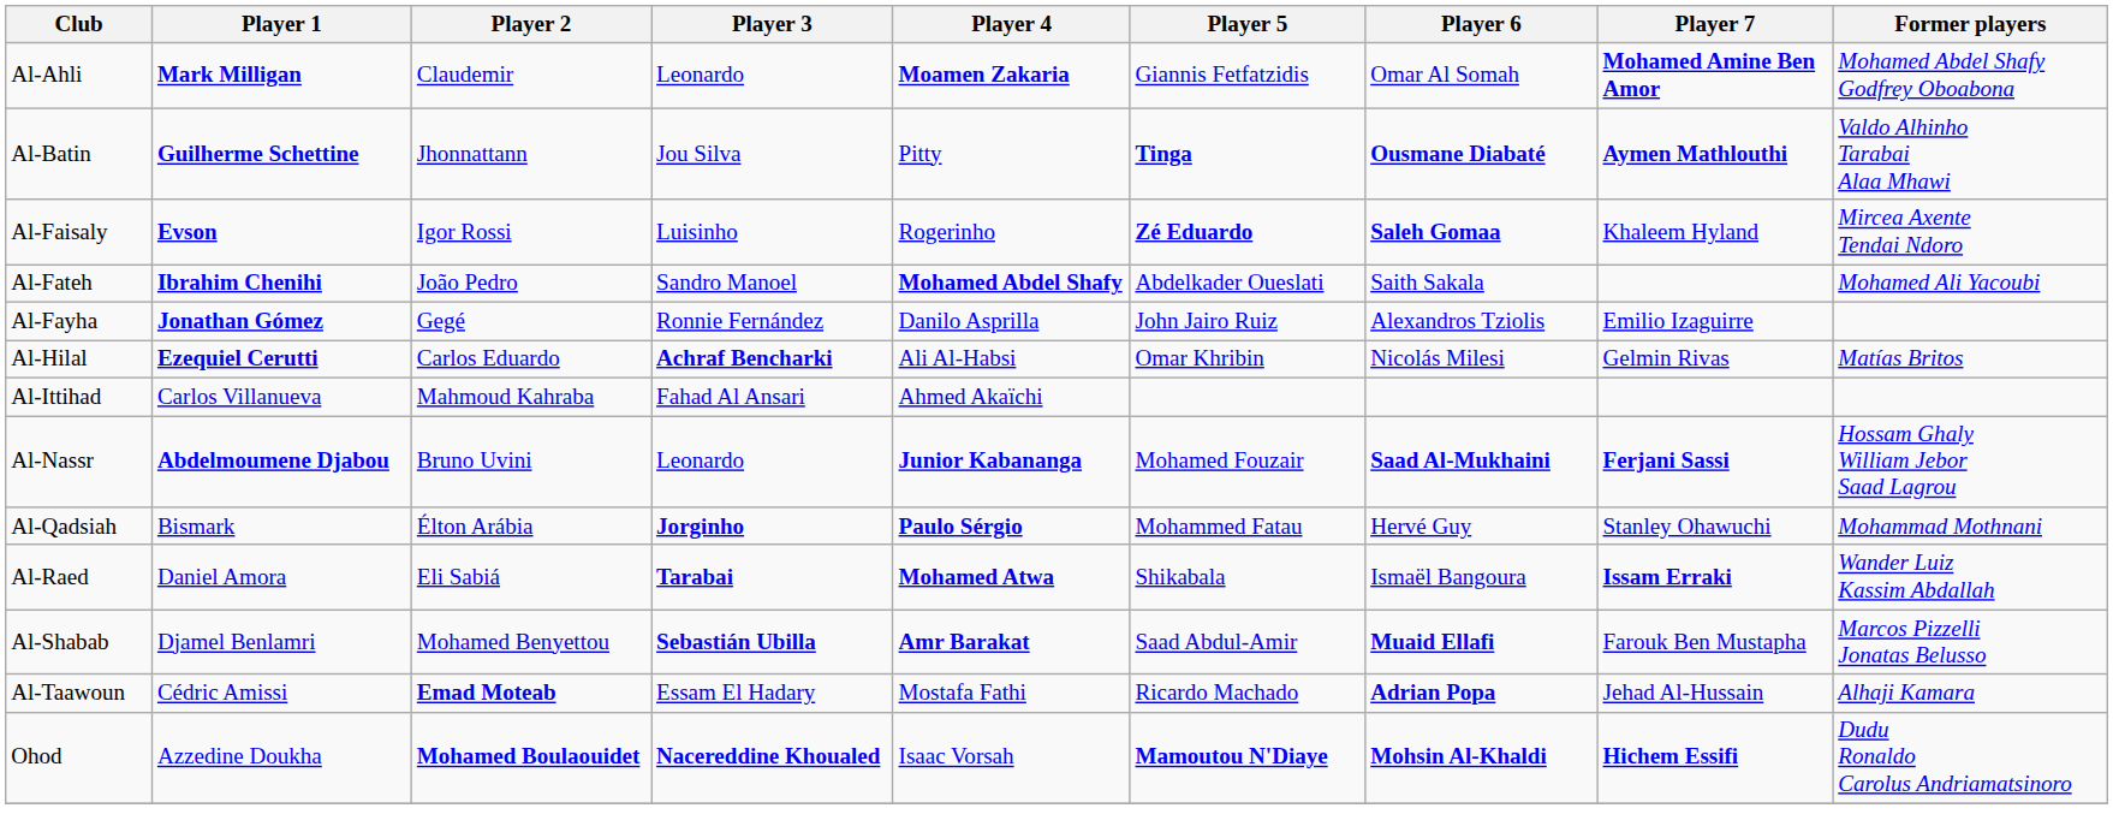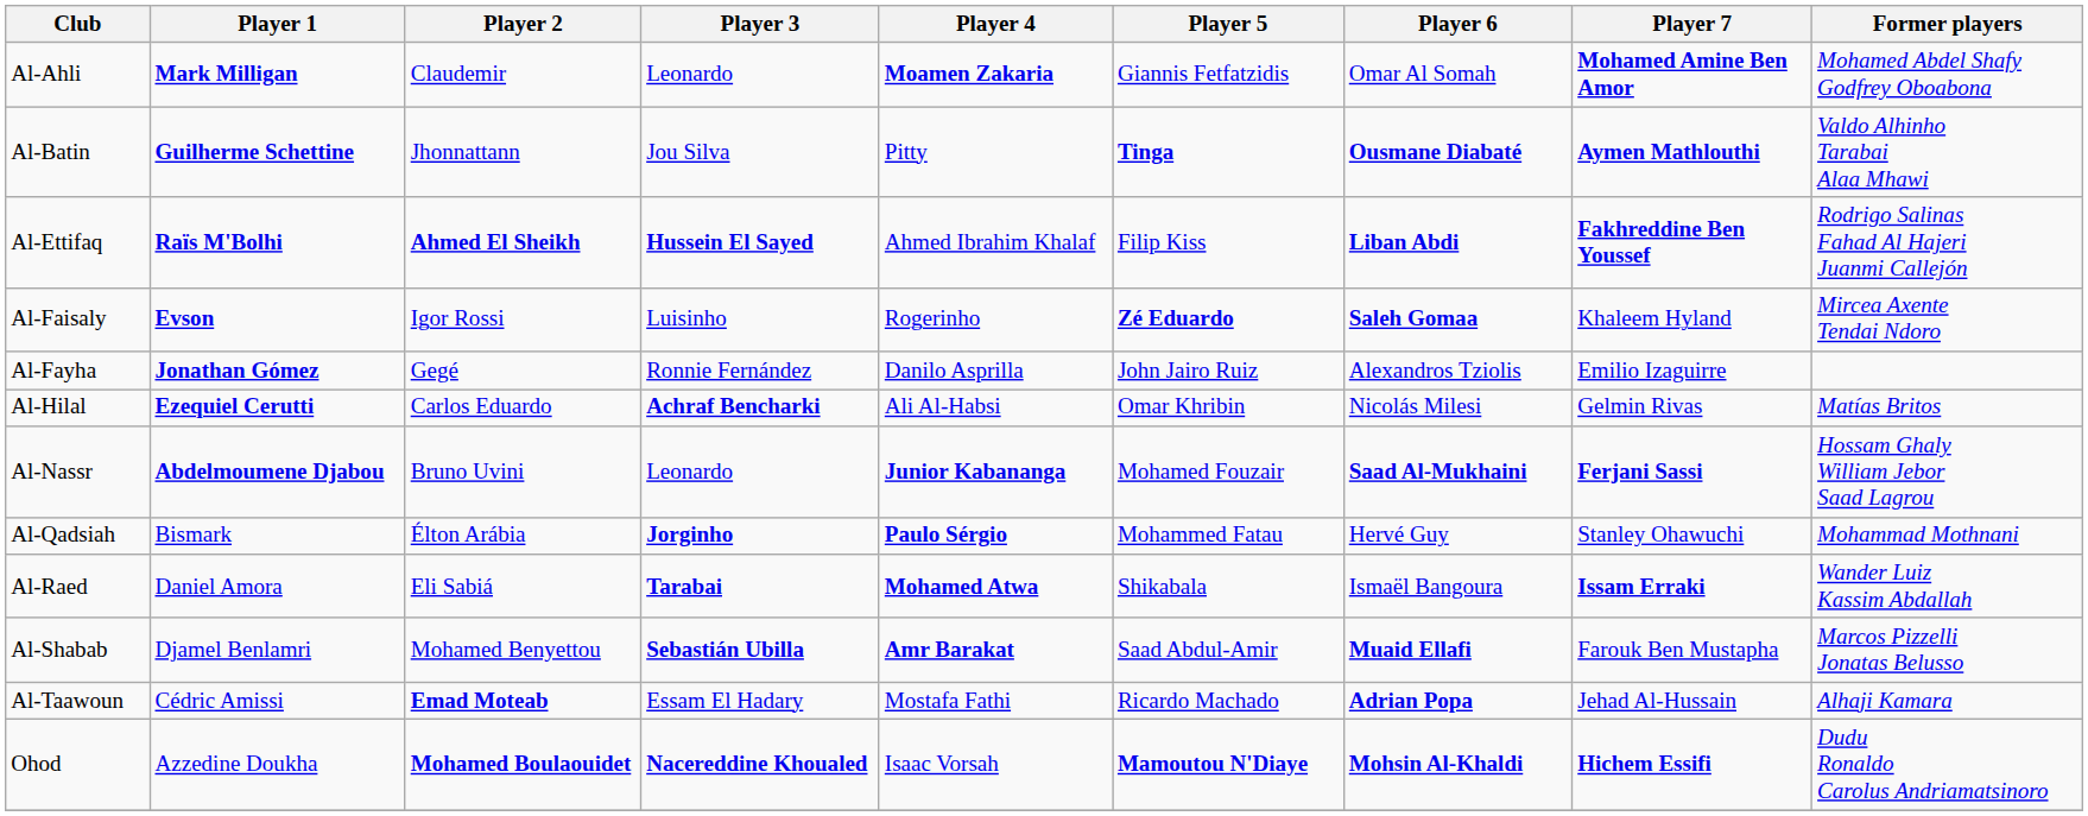+ row: Al-Ettifaq | Raïs M'Bolhi | Ahmed El Sheikh | Hussein El Sayed | Ahmed Ibrahim Khalaf | Filip Kiss | Liban Abdi | Fakhreddine Ben Youssef | Rodrigo Salinas Fahad Al Hajeri Juanmi Callejón
- row: Al-Fateh | Ibrahim Chenihi | João Pedro | Sandro Manoel | Mohamed Abdel Shafy | Abdelkader Oueslati | Saith Sakala | Mohamed Ali Yacoubi
- row: Al-Ittihad | Carlos Villanueva | Mahmoud Kahraba | Fahad Al Ansari | Ahmed Akaïchi
